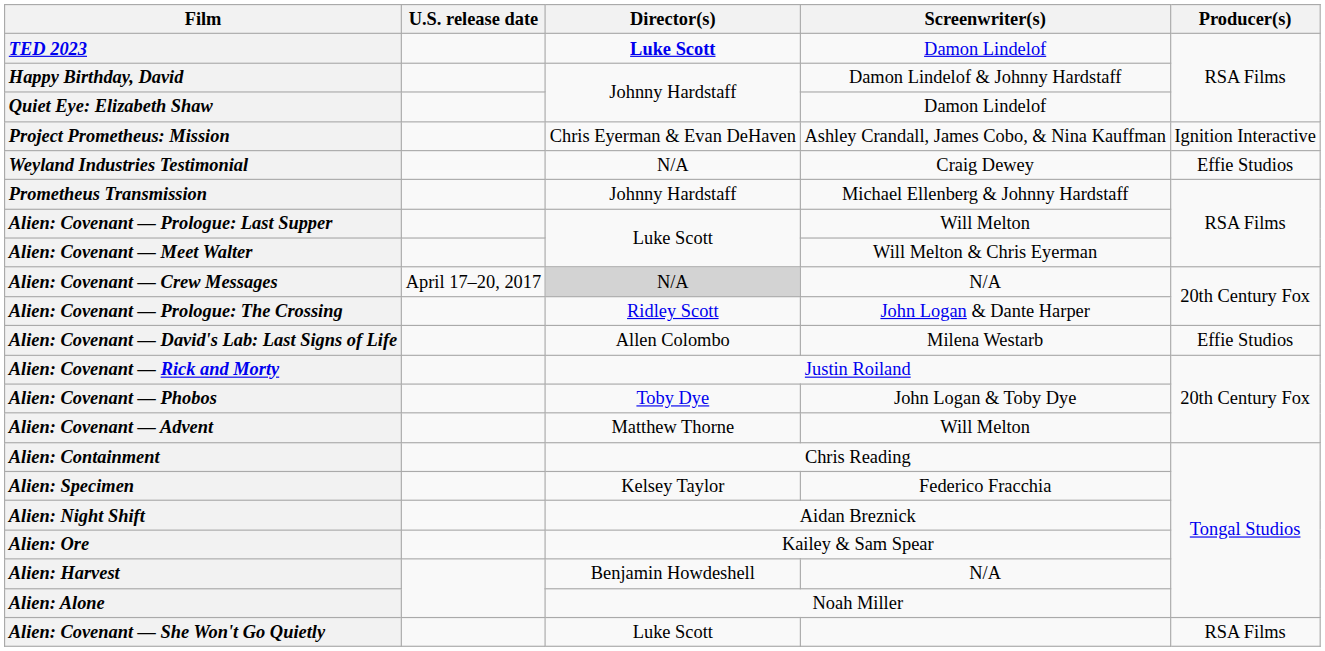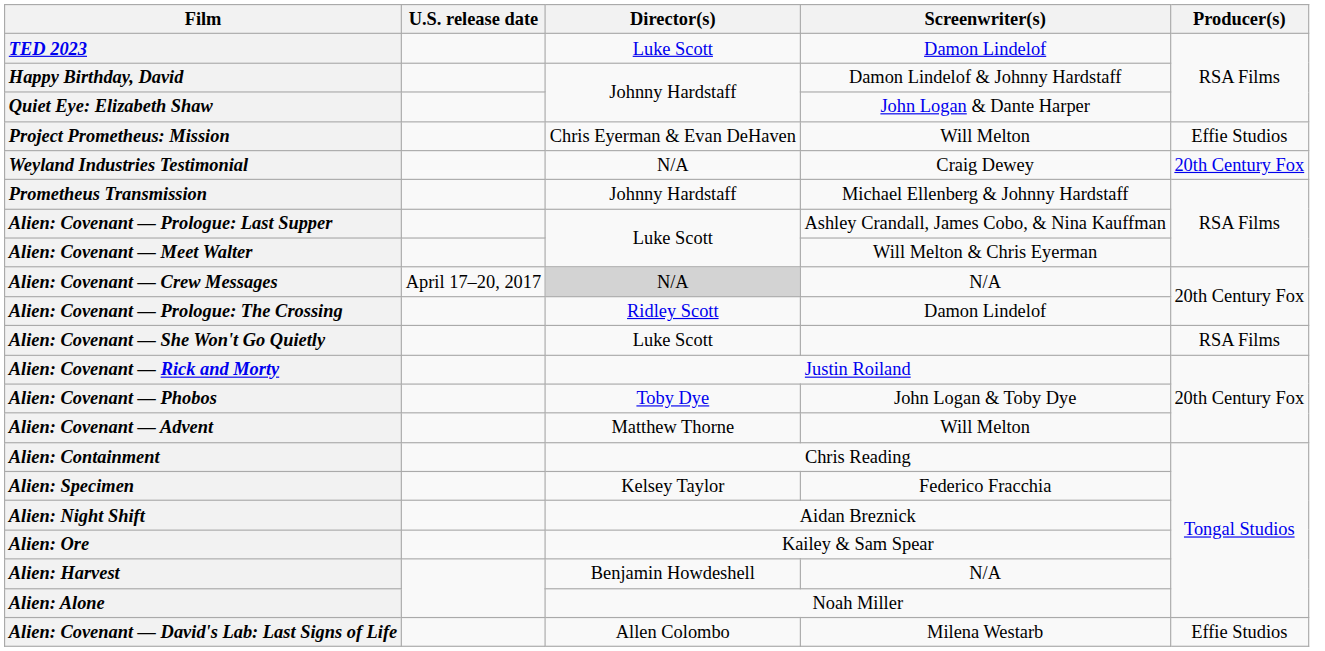TED 2023 | Director(s): bold -> normal
Quiet Eye: Elizabeth Shaw | Screenwriter(s): Damon Lindelof -> John Logan & Dante Harper
Project Prometheus: Mission | Screenwriter(s): Ashley Crandall, James Cobo, & Nina Kauffman -> Will Melton
Project Prometheus: Mission | Producer(s): Ignition Interactive -> Effie Studios
Weyland Industries Testimonial | Producer(s): Effie Studios -> 20th Century Fox
Alien: Covenant — Prologue: Last Supper | Screenwriter(s): Will Melton -> Ashley Crandall, James Cobo, & Nina Kauffman
Alien: Covenant — Prologue: The Crossing | Screenwriter(s): John Logan & Dante Harper -> Damon Lindelof
rows swapped: Alien: Covenant — She Won't Go Quietly <-> Alien: Covenant — David's Lab: Last Signs of Life
